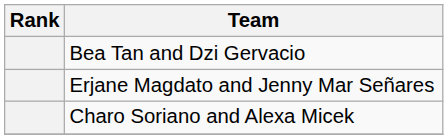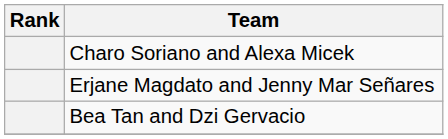rows swapped: Charo Soriano and Alexa Micek <-> Bea Tan and Dzi Gervacio
